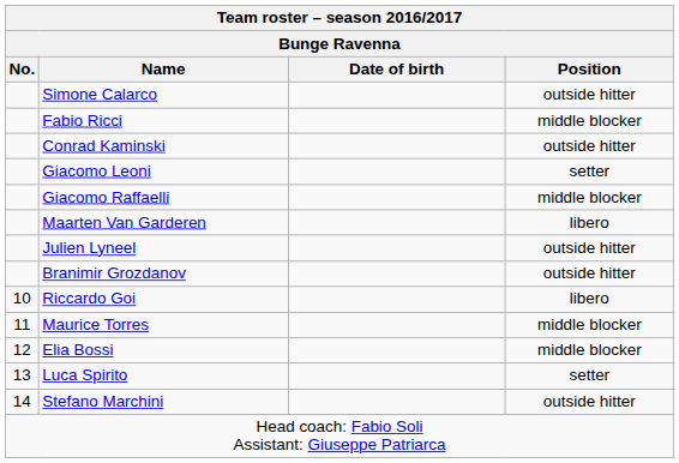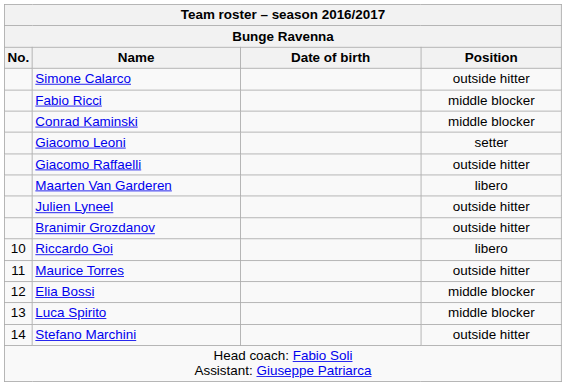Conrad Kaminski | Position: outside hitter -> middle blocker
Giacomo Raffaelli | Position: middle blocker -> outside hitter
Maurice Torres | Position: middle blocker -> outside hitter
Luca Spirito | Position: setter -> middle blocker
